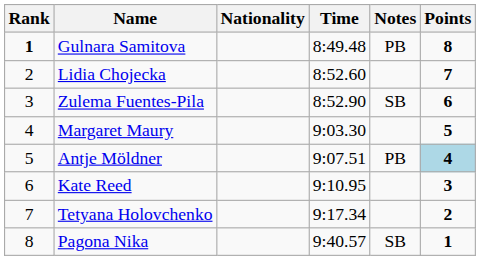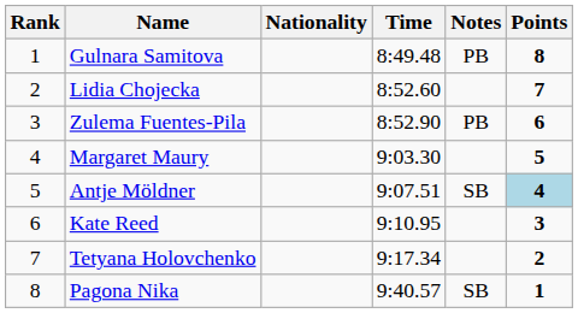Gulnara Samitova | Rank: bold -> normal
Zulema Fuentes-Pila | Notes: SB -> PB
Antje Möldner | Notes: PB -> SB
